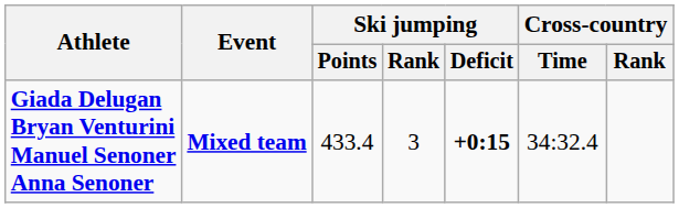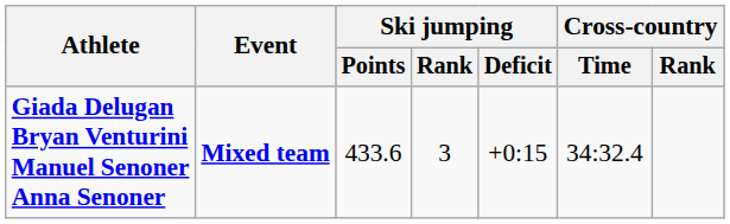Giada Delugan Bryan Venturini Manuel Senoner Anna Senoner | Ski jumping / Points: 433.4 -> 433.6
Giada Delugan Bryan Venturini Manuel Senoner Anna Senoner | Ski jumping / Deficit: bold -> normal
